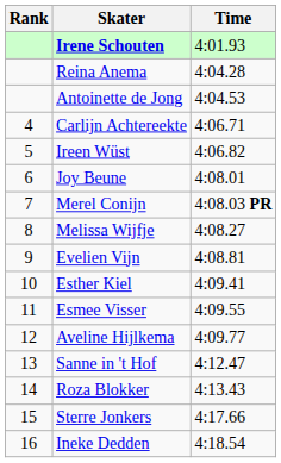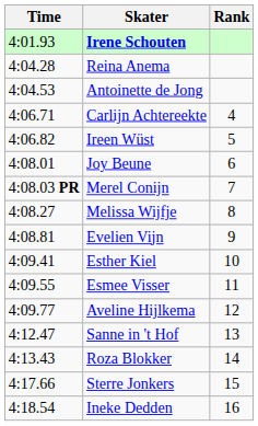columns swapped: Rank <-> Time
